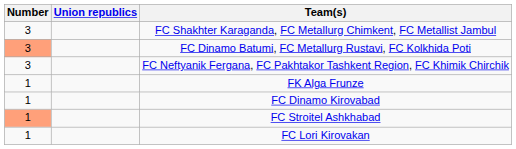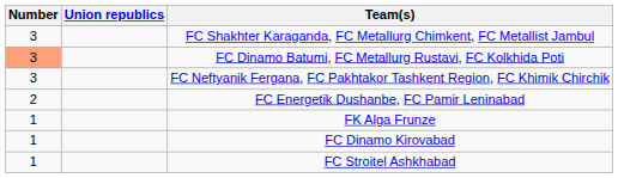+ row: 2 | FC Energetik Dushanbe, FC Pamir Leninabad
FC Stroitel Ashkhabad | Number: lightsalmon background -> no background
- row: 1 | FC Lori Kirovakan
